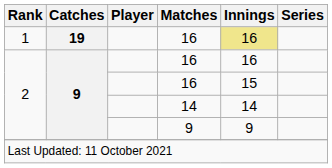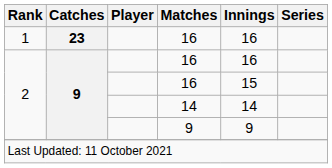1 / 16 | Catches: 19 -> 23
1 / 16 | Innings: khaki background -> no background
